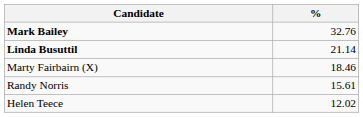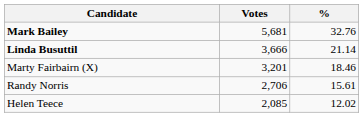+ column: Votes | 5,681 | 3,666 | 3,201 | 2,706 | 2,085
